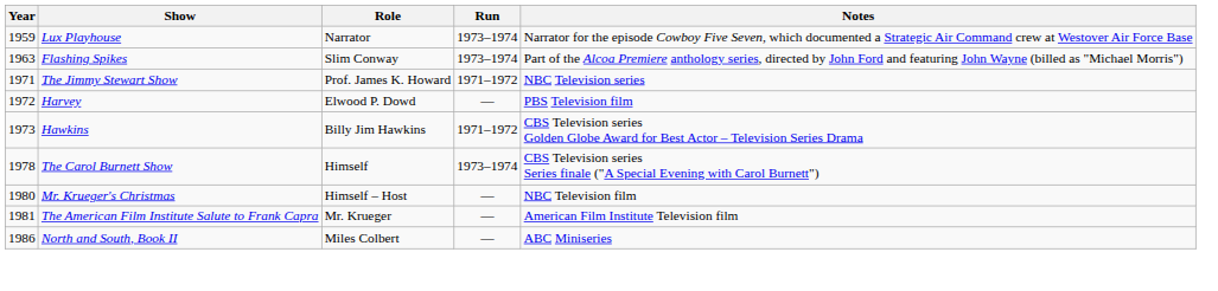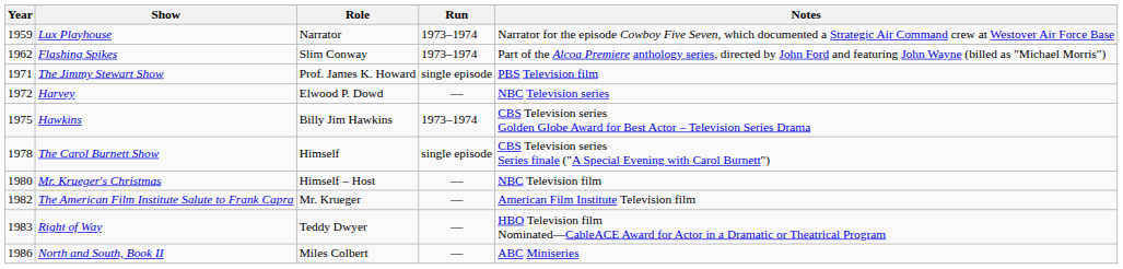Flashing Spikes | Year: 1963 -> 1962
The Jimmy Stewart Show | Run: 1971–1972 -> single episode
The Jimmy Stewart Show | Notes: NBC Television series -> PBS Television film
Harvey | Notes: PBS Television film -> NBC Television series
Hawkins | Year: 1973 -> 1975
Hawkins | Run: 1971–1972 -> 1973–1974
The Carol Burnett Show | Run: 1973–1974 -> single episode
The American Film Institute Salute to Frank Capra | Year: 1981 -> 1982
+ row: 1983 | Right of Way | Teddy Dwyer | — | HBO Television film Nominated—CableACE Award for Actor in a Dramatic or Theatrical Program
